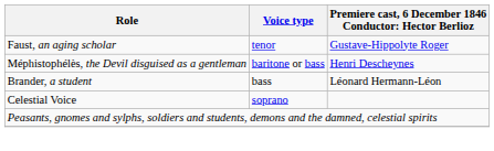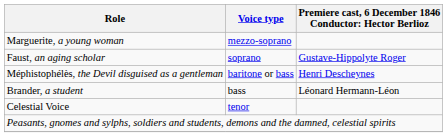+ row: Marguerite, a young woman | mezzo-soprano
Faust, an aging scholar | Voice type: tenor -> soprano
Celestial Voice | Voice type: soprano -> tenor
